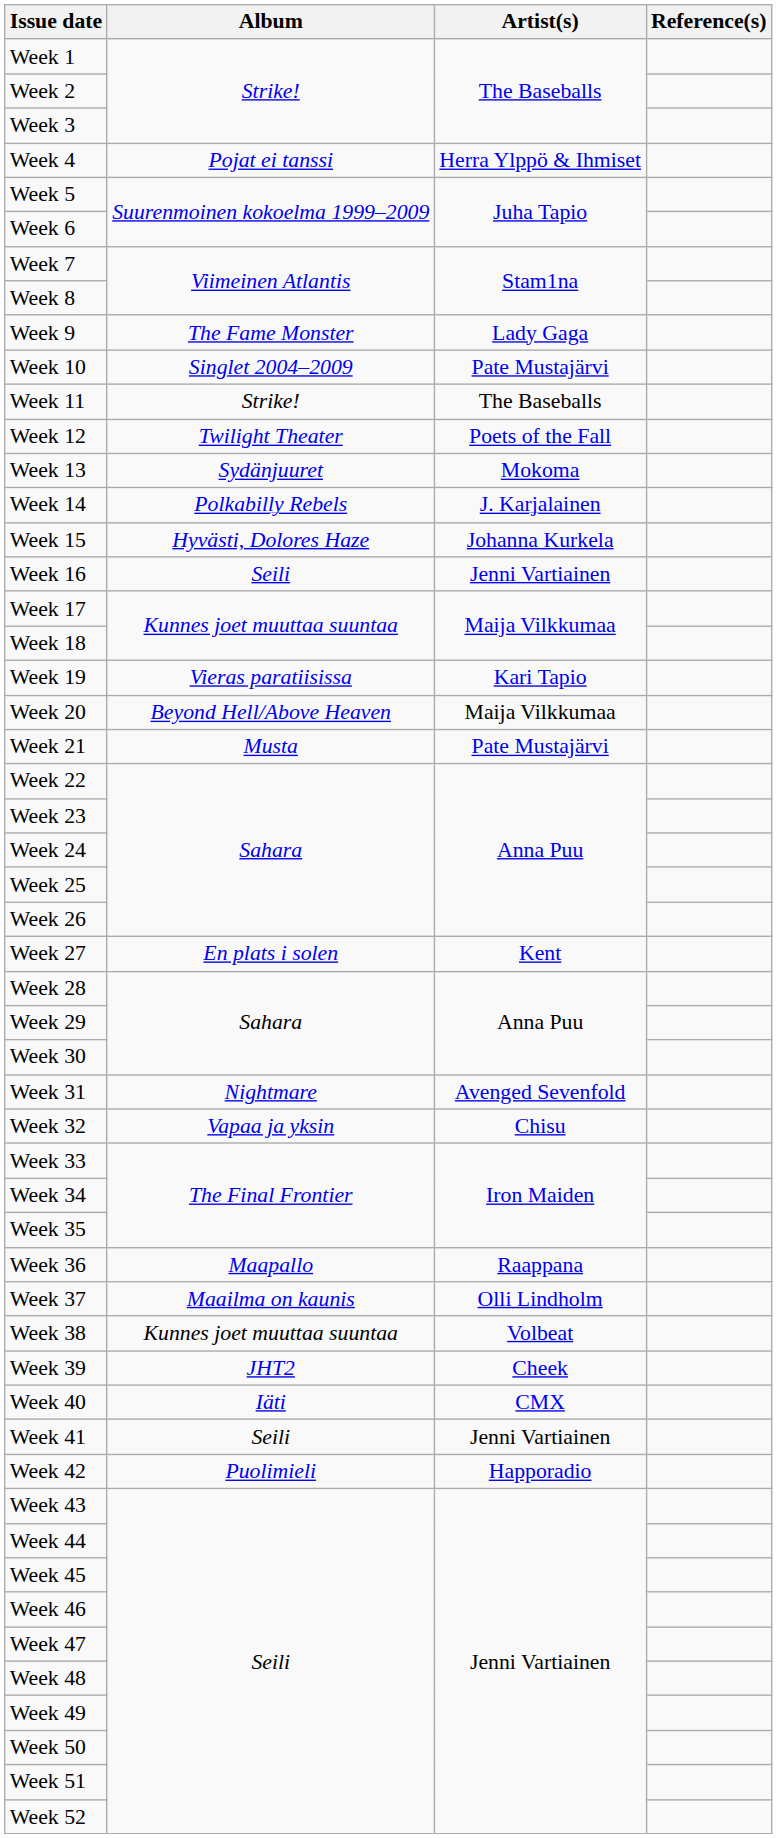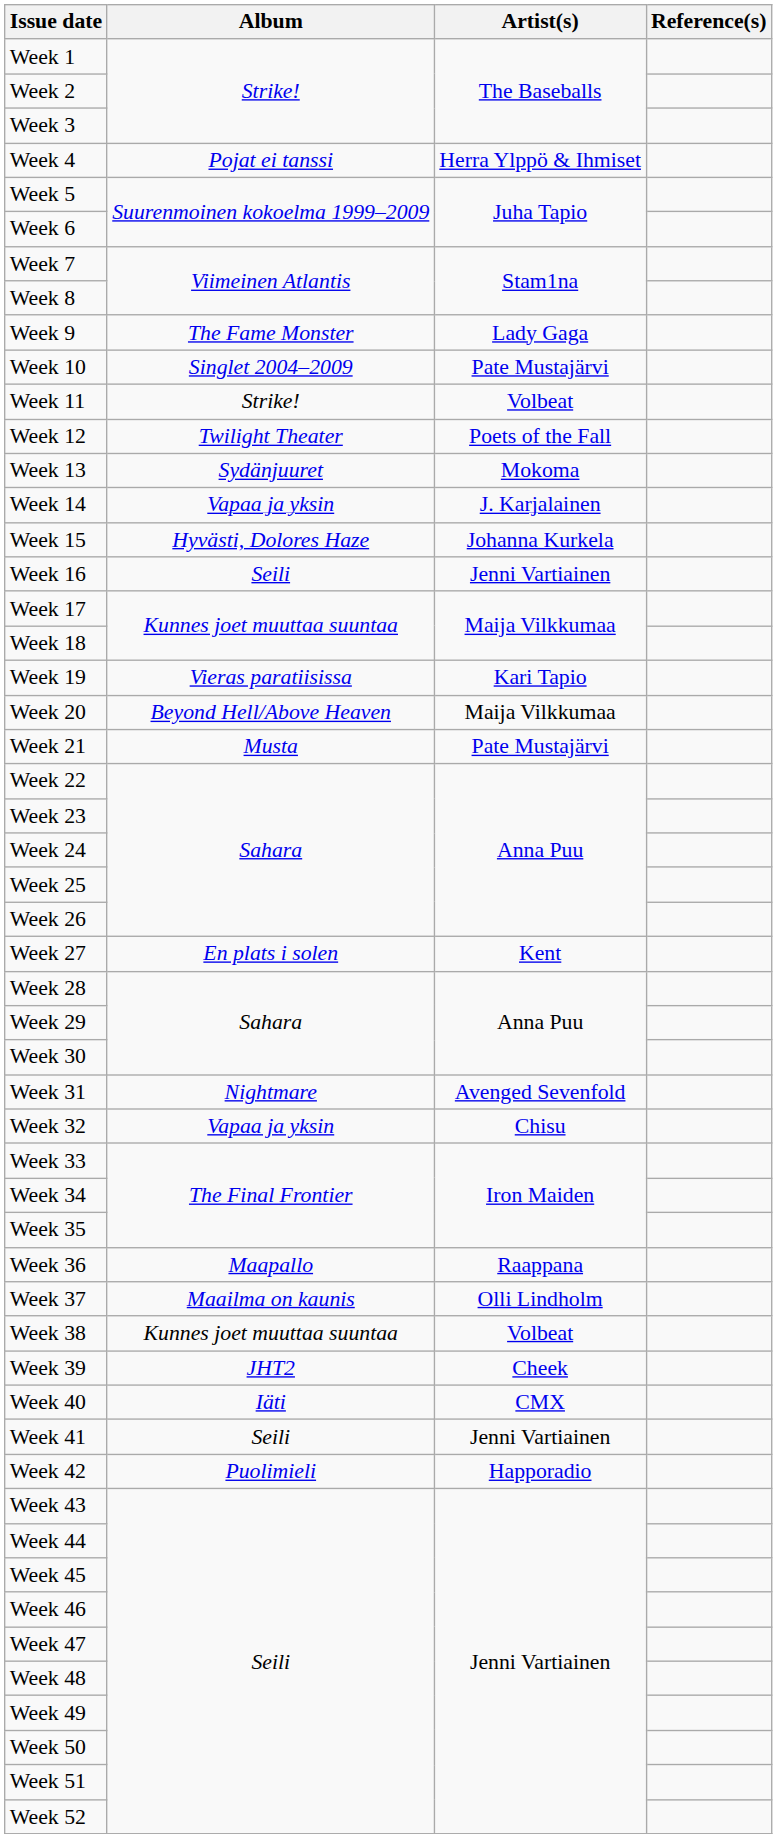Week 11 | Artist(s): The Baseballs -> Volbeat
Week 14 | Album: Polkabilly Rebels -> Vapaa ja yksin
